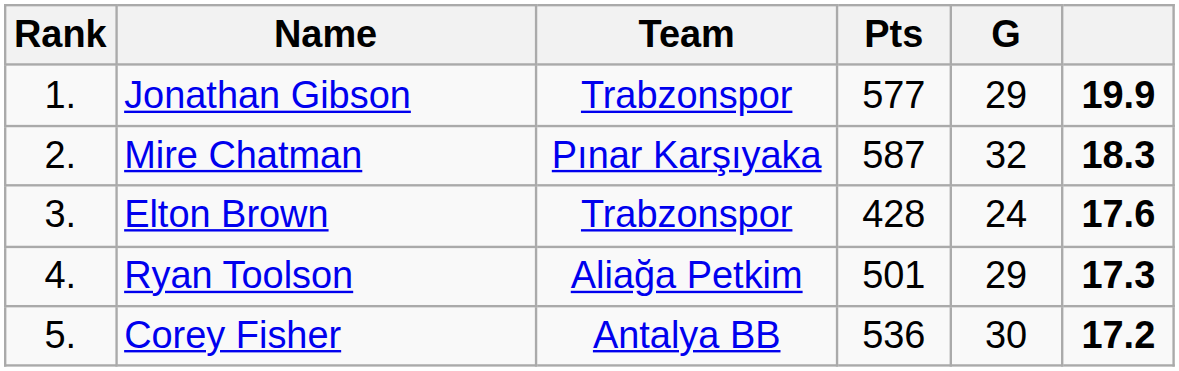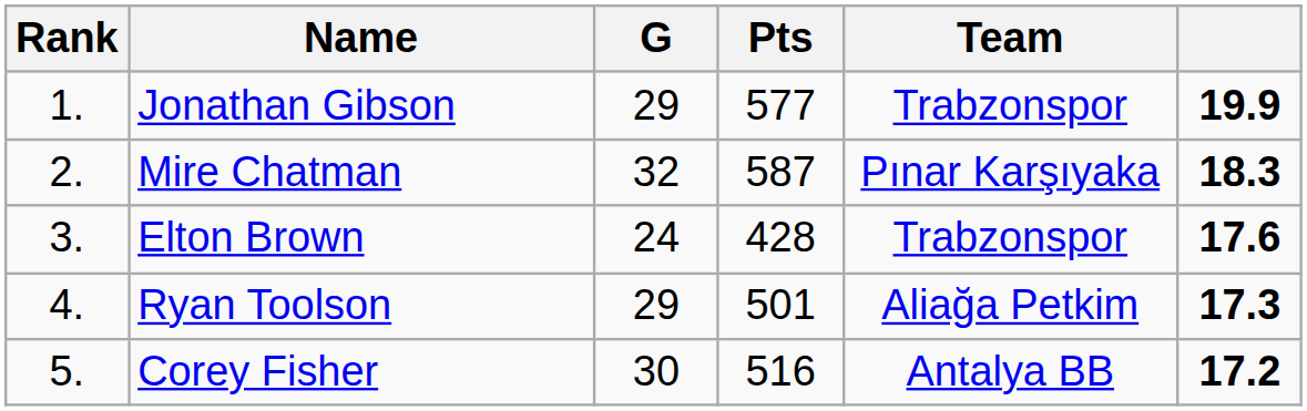columns swapped: Team <-> G
Corey Fisher | Pts: 536 -> 516
